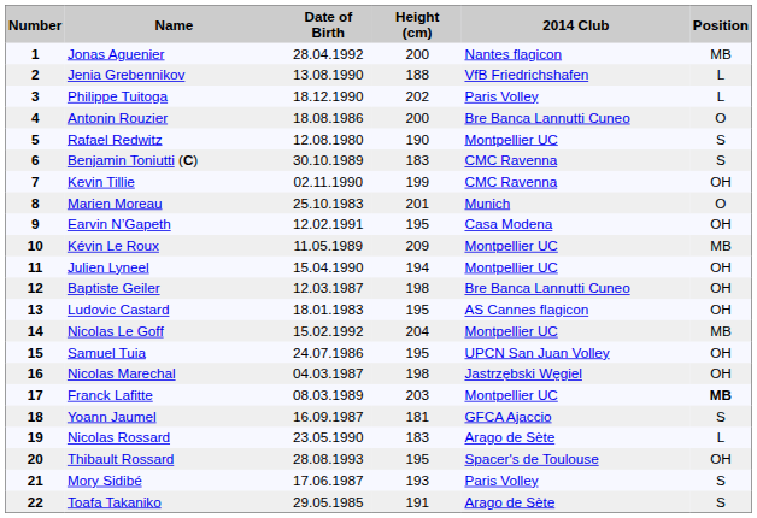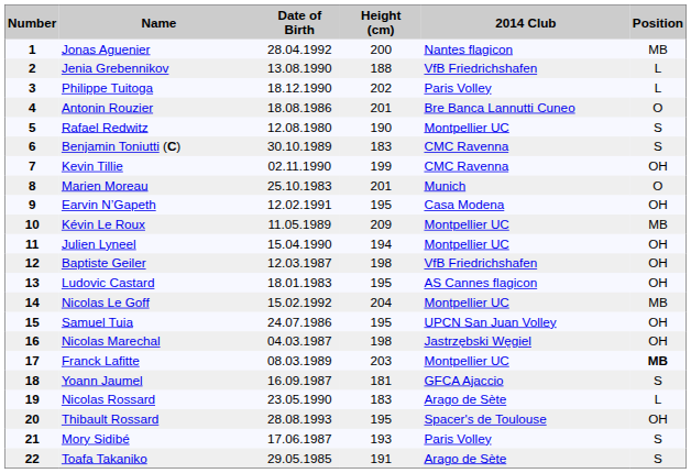Antonin Rouzier | Height (cm): 200 -> 201
Baptiste Geiler | 2014 Club: Bre Banca Lannutti Cuneo -> VfB Friedrichshafen
